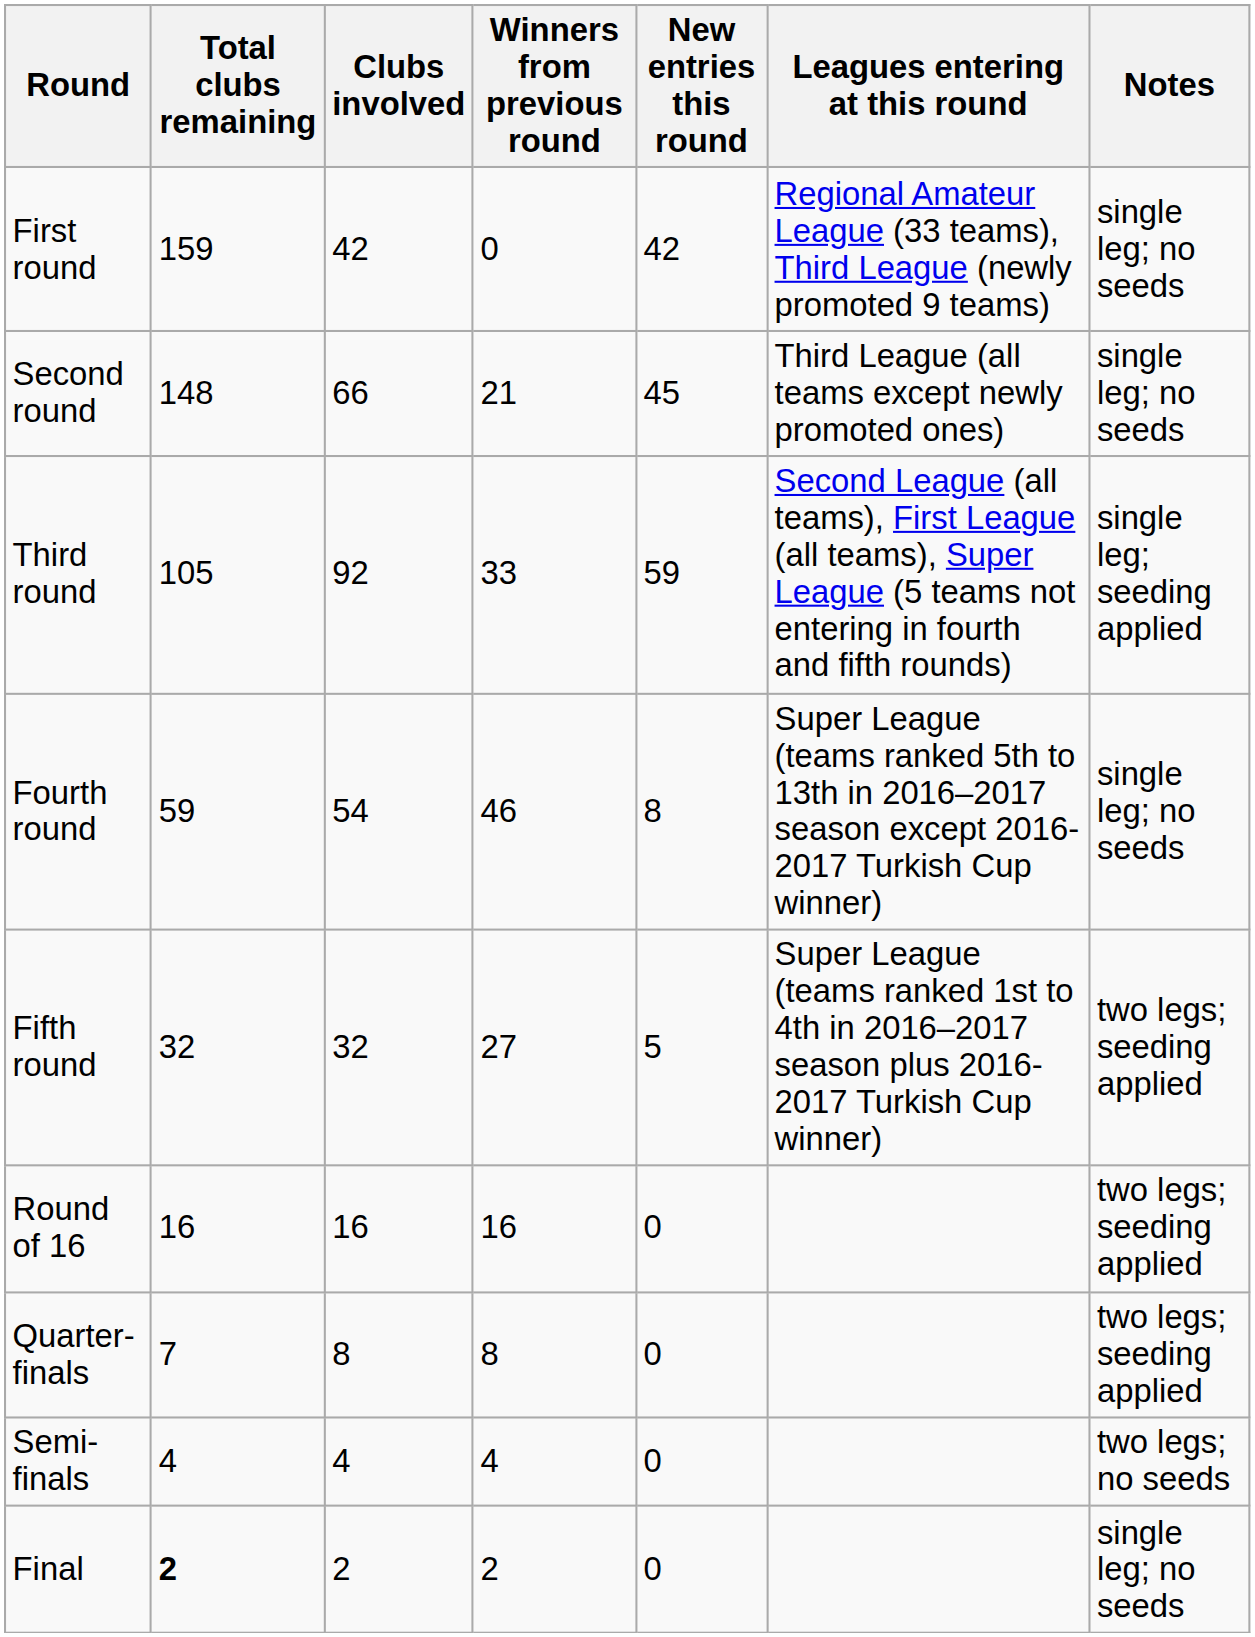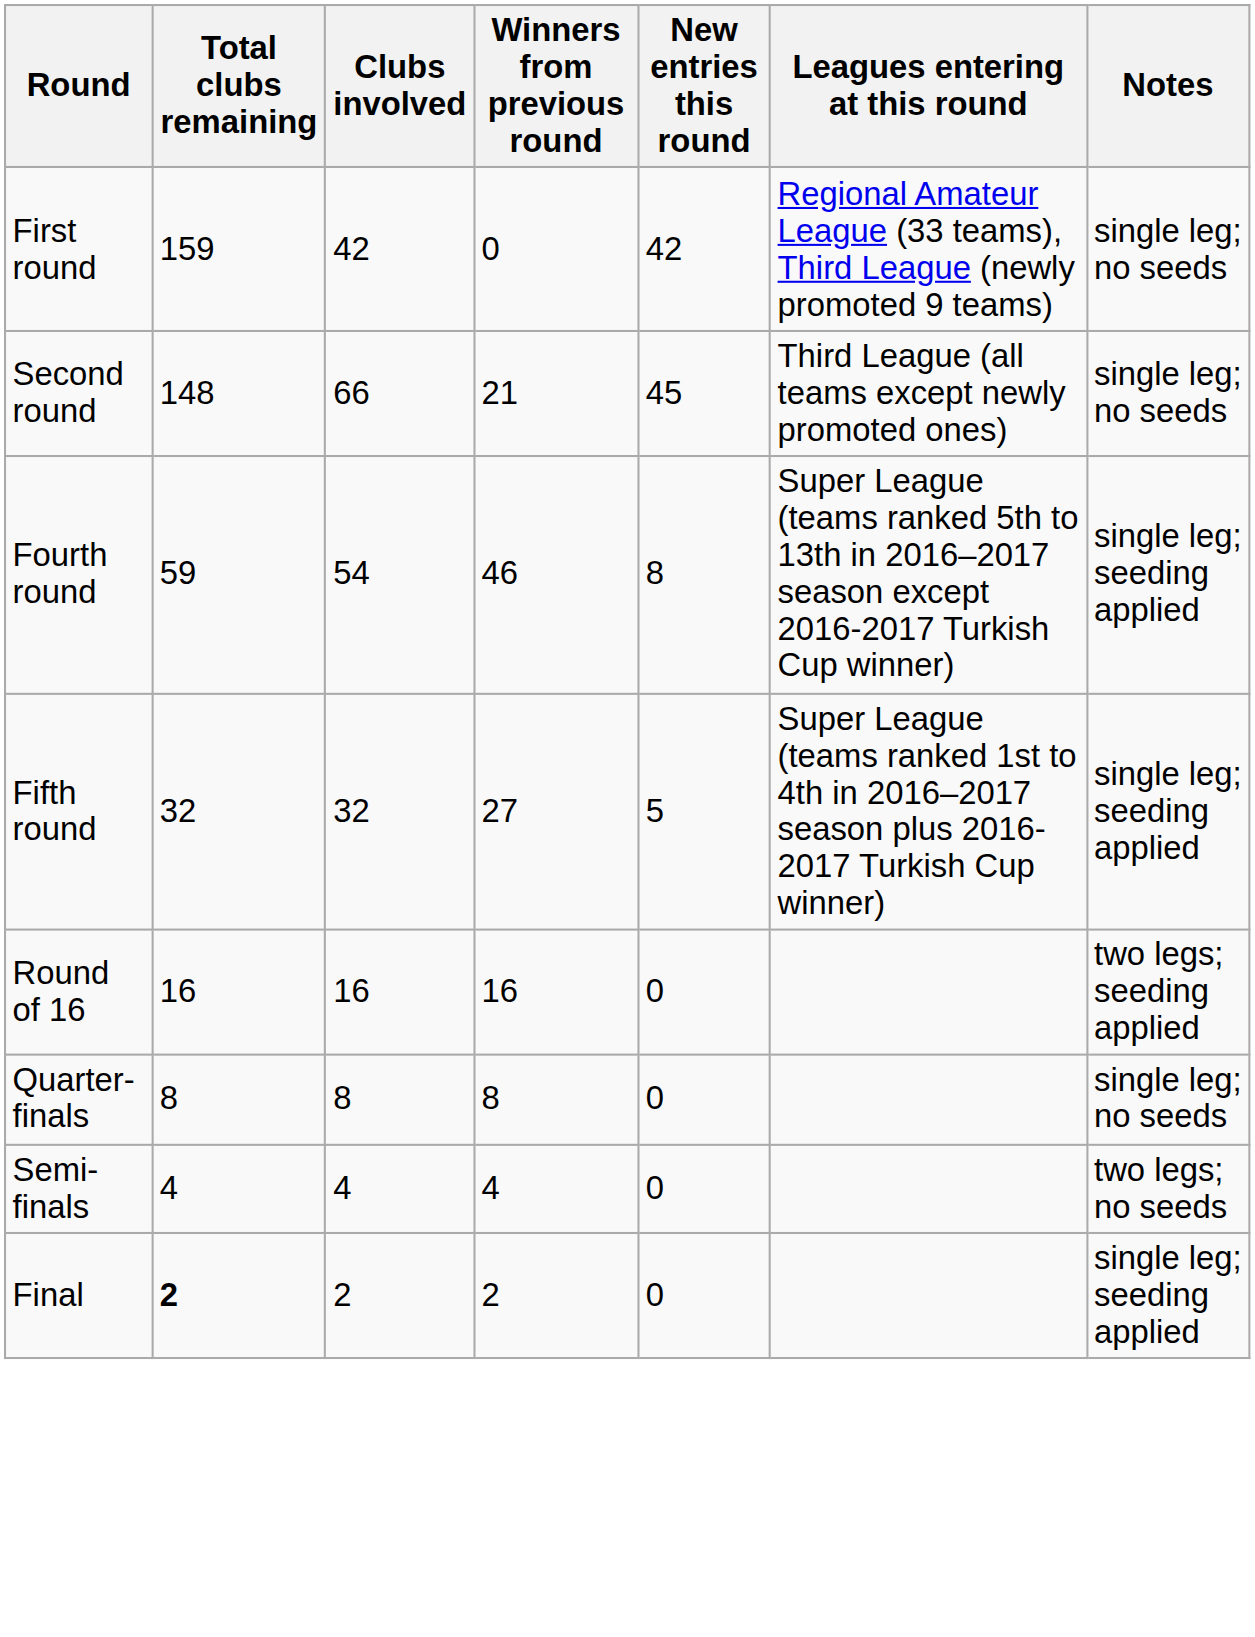- row: Third round | 105 | 92 | 33 | 59 | Second League (all teams), First League (all teams), Super League (5 teams not entering in fourth and fifth rounds) | single leg; seeding applied
Fourth round | Notes: single leg; no seeds -> single leg; seeding applied
Fifth round | Notes: two legs; seeding applied -> single leg; seeding applied
Quarter-finals | Total clubs remaining: 7 -> 8
Quarter-finals | Notes: two legs; seeding applied -> single leg; no seeds
Final | Notes: single leg; no seeds -> single leg; seeding applied
